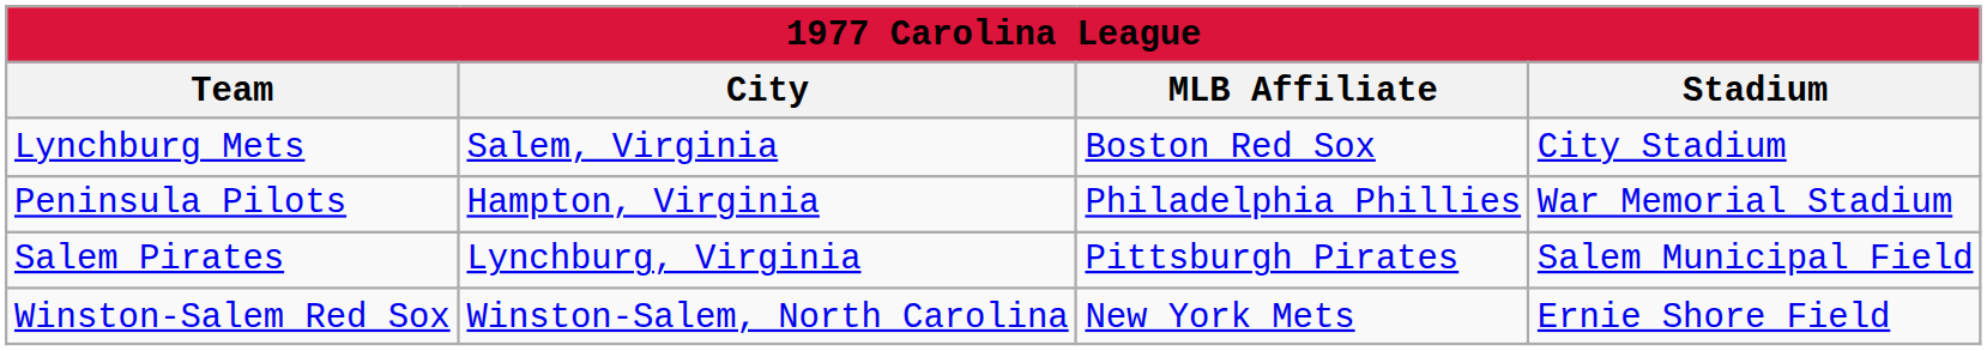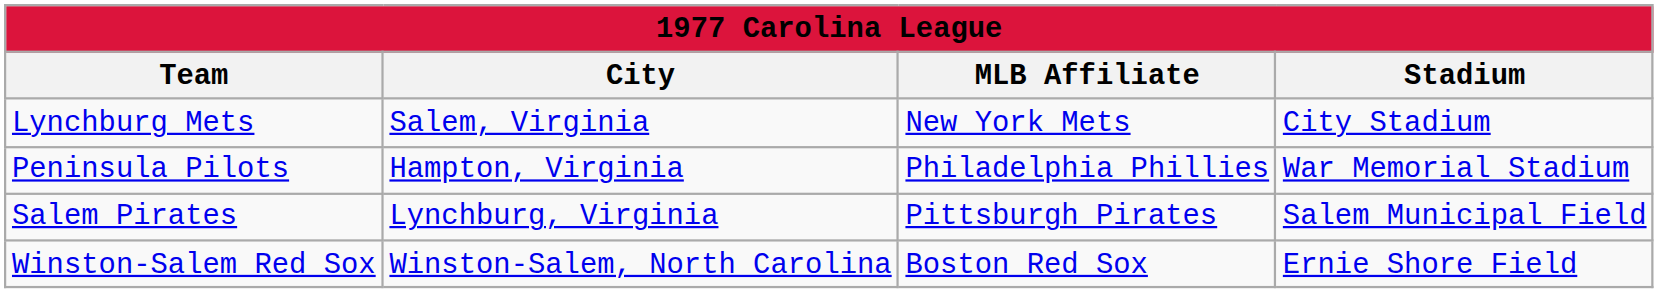Lynchburg Mets | MLB Affiliate: Boston Red Sox -> New York Mets
Winston-Salem Red Sox | MLB Affiliate: New York Mets -> Boston Red Sox
